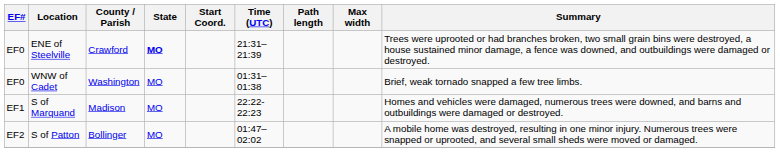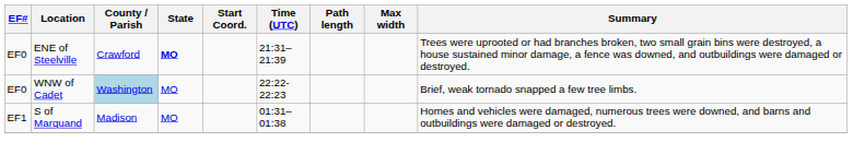WNW of Cadet | County / Parish: no background -> lightblue background
WNW of Cadet | Time (UTC): 01:31–01:38 -> 22:22-22:23
S of Marquand | Time (UTC): 22:22-22:23 -> 01:31–01:38
- row: EF2 | S of Patton | Bollinger | MO | 01:47–02:02 | A mobile home was destroyed, resulting in one minor injury. Numerous trees were snapped or uprooted, and several small sheds were moved or damaged.
